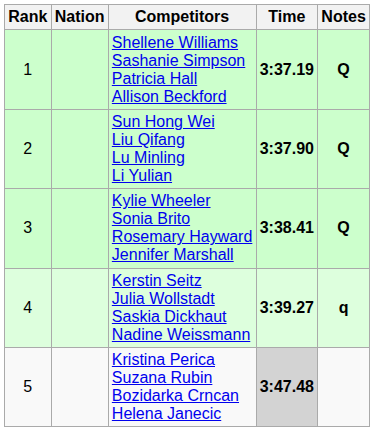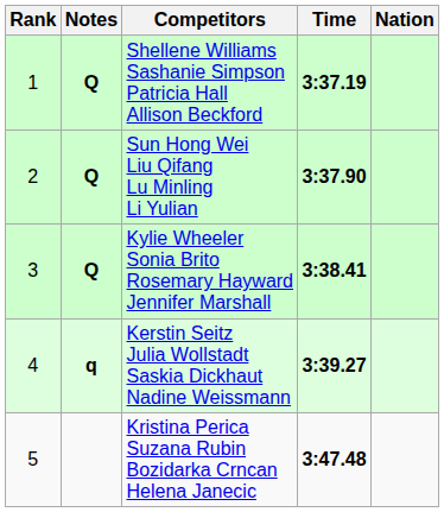columns swapped: Nation <-> Notes
Kristina Perica Suzana Rubin Bozidarka Crncan Helena Janecic | Time: lightgrey background -> no background
